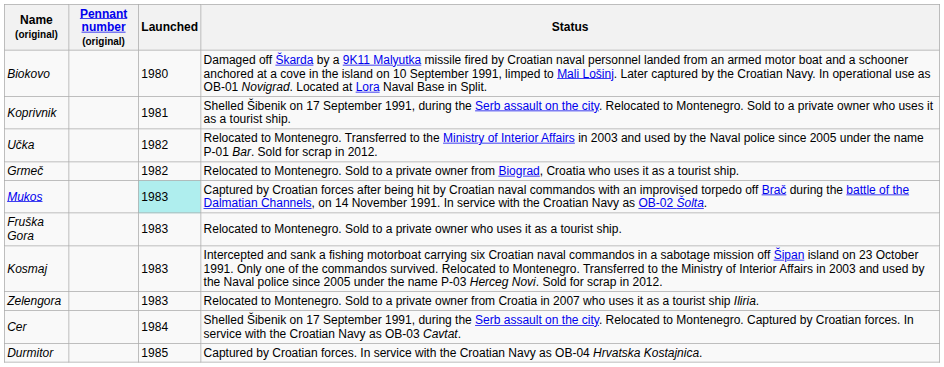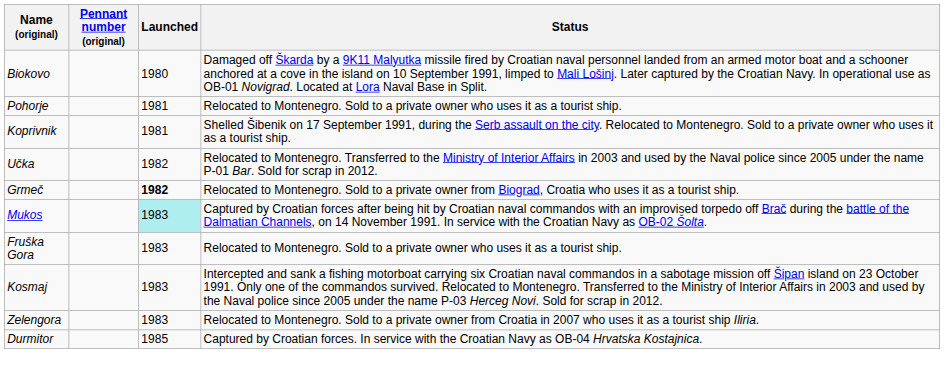+ row: Pohorje | 1981 | Relocated to Montenegro. Sold to a private owner who uses it as a tourist ship.
Grmeč | Launched: normal -> bold
- row: Cer | 1984 | Shelled Šibenik on 17 September 1991, during the Serb assault on the city. Relocated to Montenegro. Captured by Croatian forces. In service with the Croatian Navy as OB-03 Cavtat.
